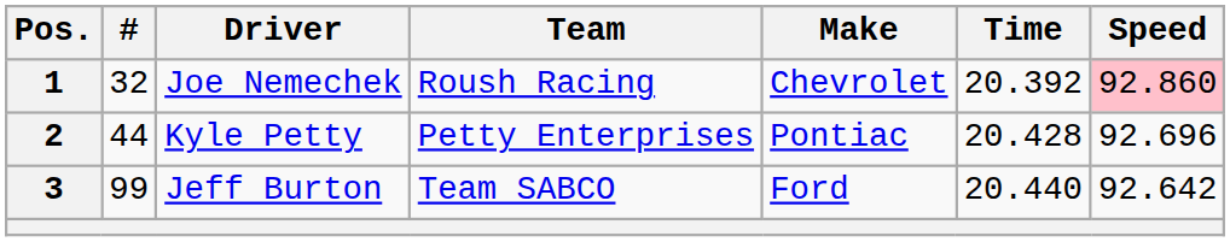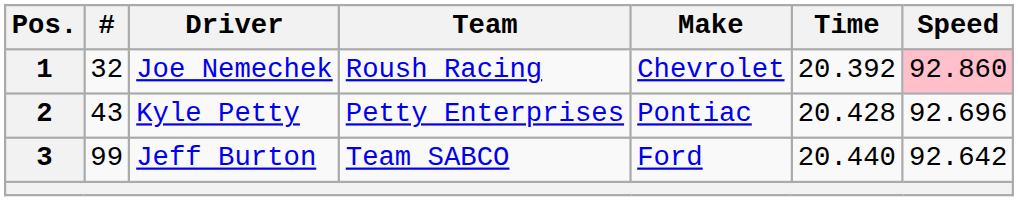2 | #: 44 -> 43
